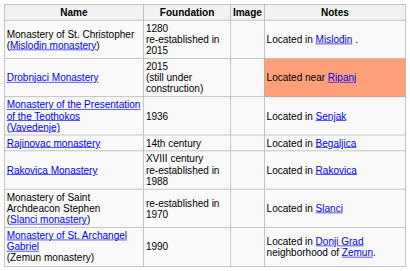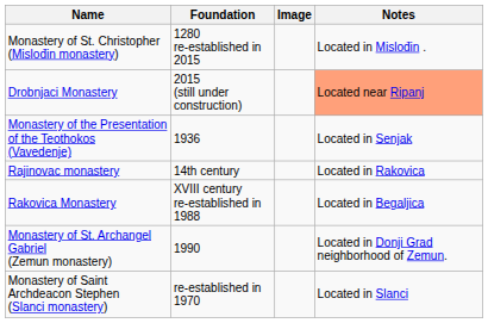Rajinovac monastery | Notes: Located in Begaljica -> Located in Rakovica
Rakovica Monastery | Notes: Located in Rakovica -> Located in Begaljica
rows swapped: Monastery of St. Archangel Gabriel (Zemun monastery) <-> Monastery of Saint Archdeacon Stephen (Slanci monastery)
